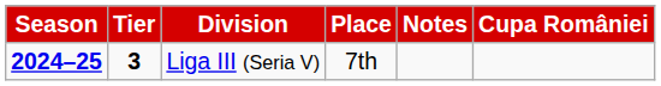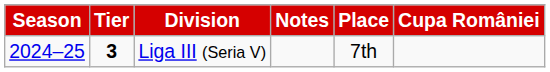columns swapped: Place <-> Notes
Liga III (Seria V) | Season: bold -> normal
